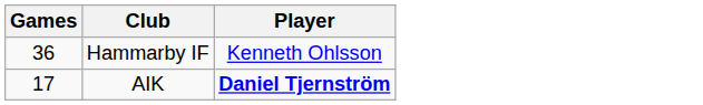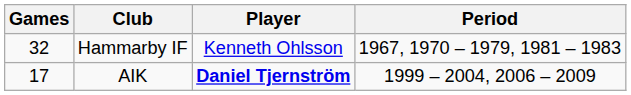+ column: Period | 1967, 1970 – 1979, 1981 – 1983 | 1999 – 2004, 2006 – 2009
Hammarby IF | Games: 36 -> 32
